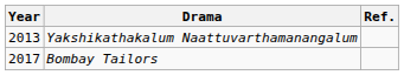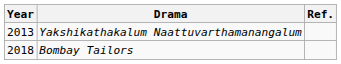Bombay Tailors | Year: 2017 -> 2018
